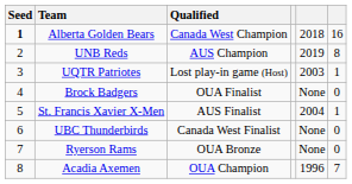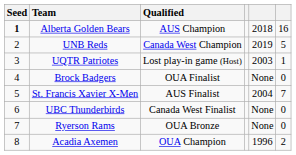Alberta Golden Bears | Qualified: Canada West Champion -> AUS Champion
UNB Reds | Qualified: AUS Champion -> Canada West Champion
UNB Reds | column 6: 8 -> 5
St. Francis Xavier X-Men | column 6: 1 -> 7
Acadia Axemen | column 6: 7 -> 2
